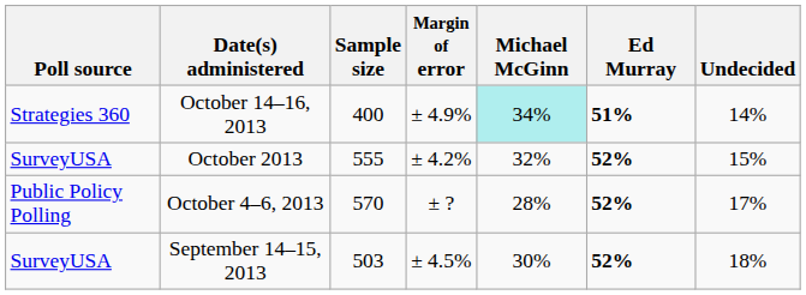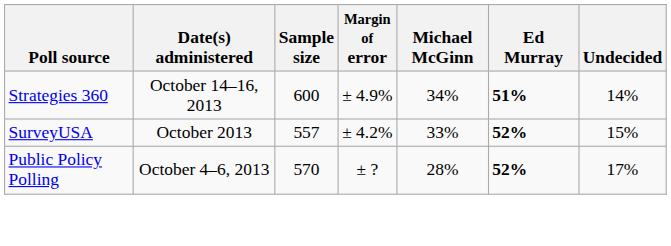October 14–16, 2013 | Sample size: 400 -> 600
October 14–16, 2013 | Michael McGinn: paleturquoise background -> no background
October 2013 | Sample size: 555 -> 557
October 2013 | Michael McGinn: 32% -> 33%
- row: SurveyUSA | September 14–15, 2013 | 503 | ± 4.5% | 30% | 52% | 18%
